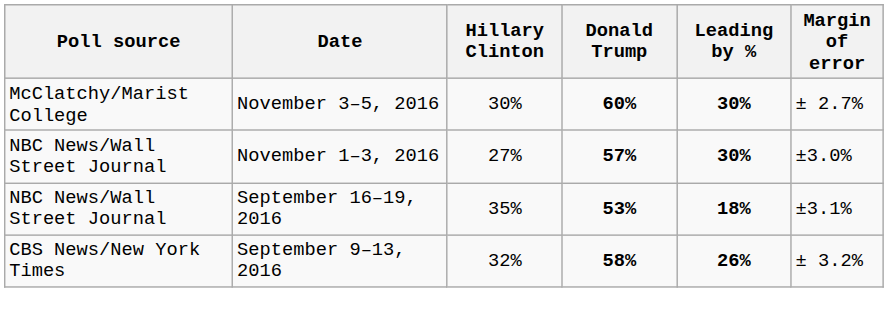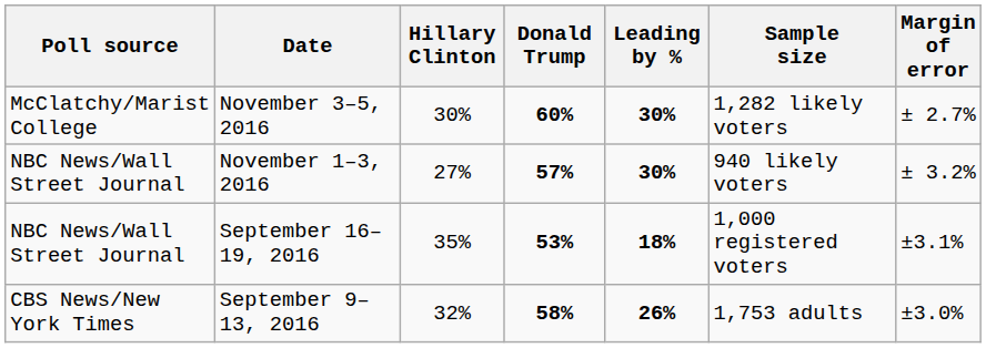+ column: Sample size | 1,282 likely voters | 940 likely voters | 1,000 registered voters | 1,753 adults
November 1–3, 2016 | Margin of error: ±3.0% -> ± 3.2%
September 9–13, 2016 | Margin of error: ± 3.2% -> ±3.0%
